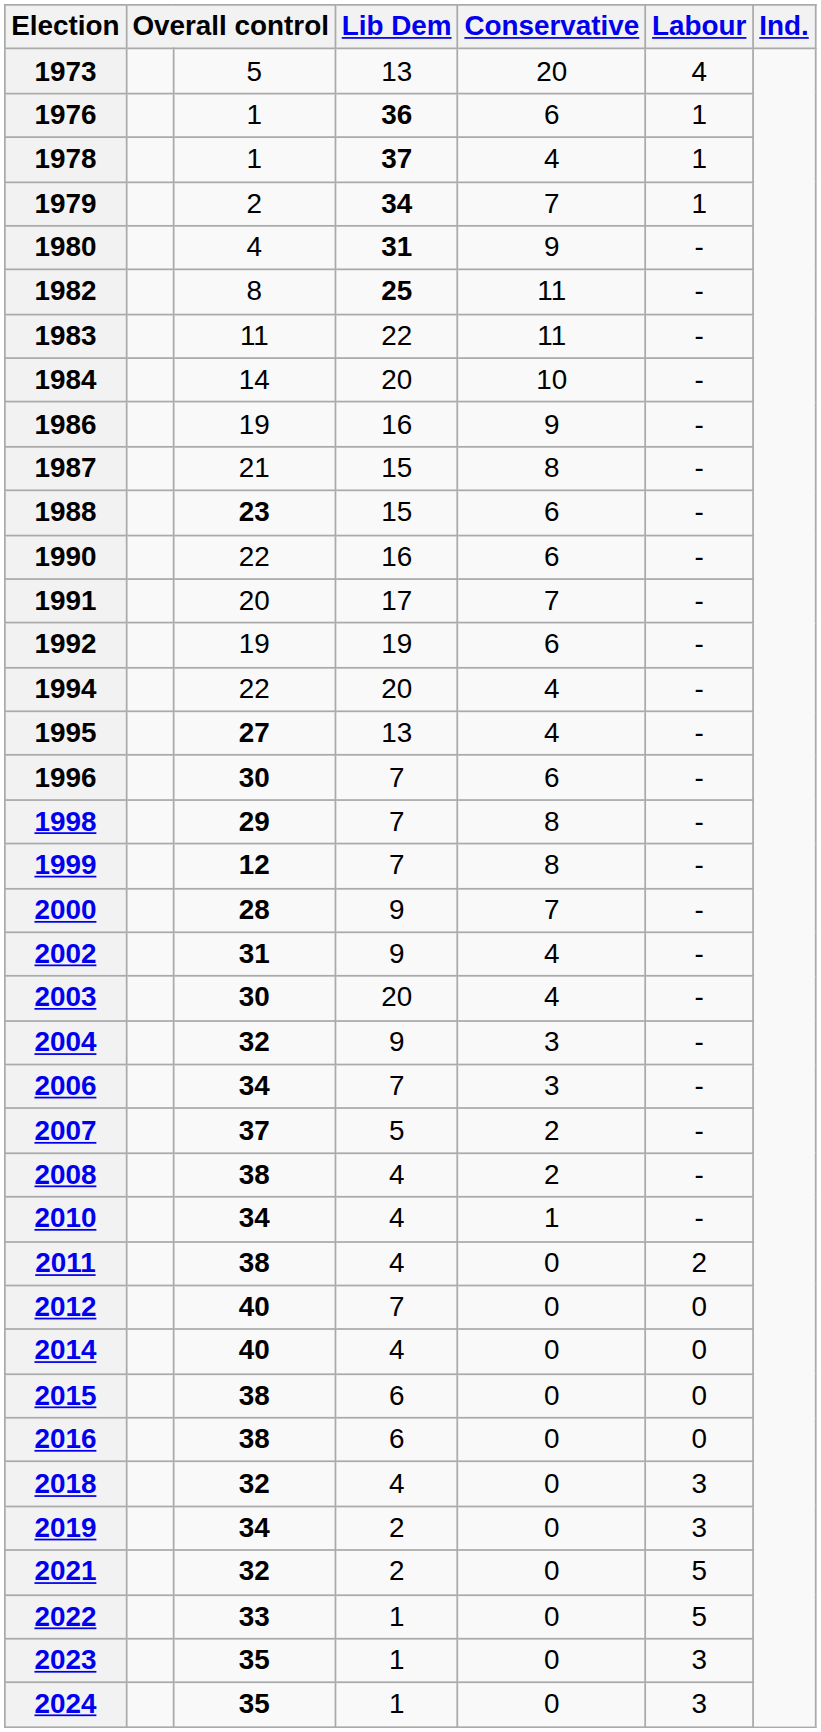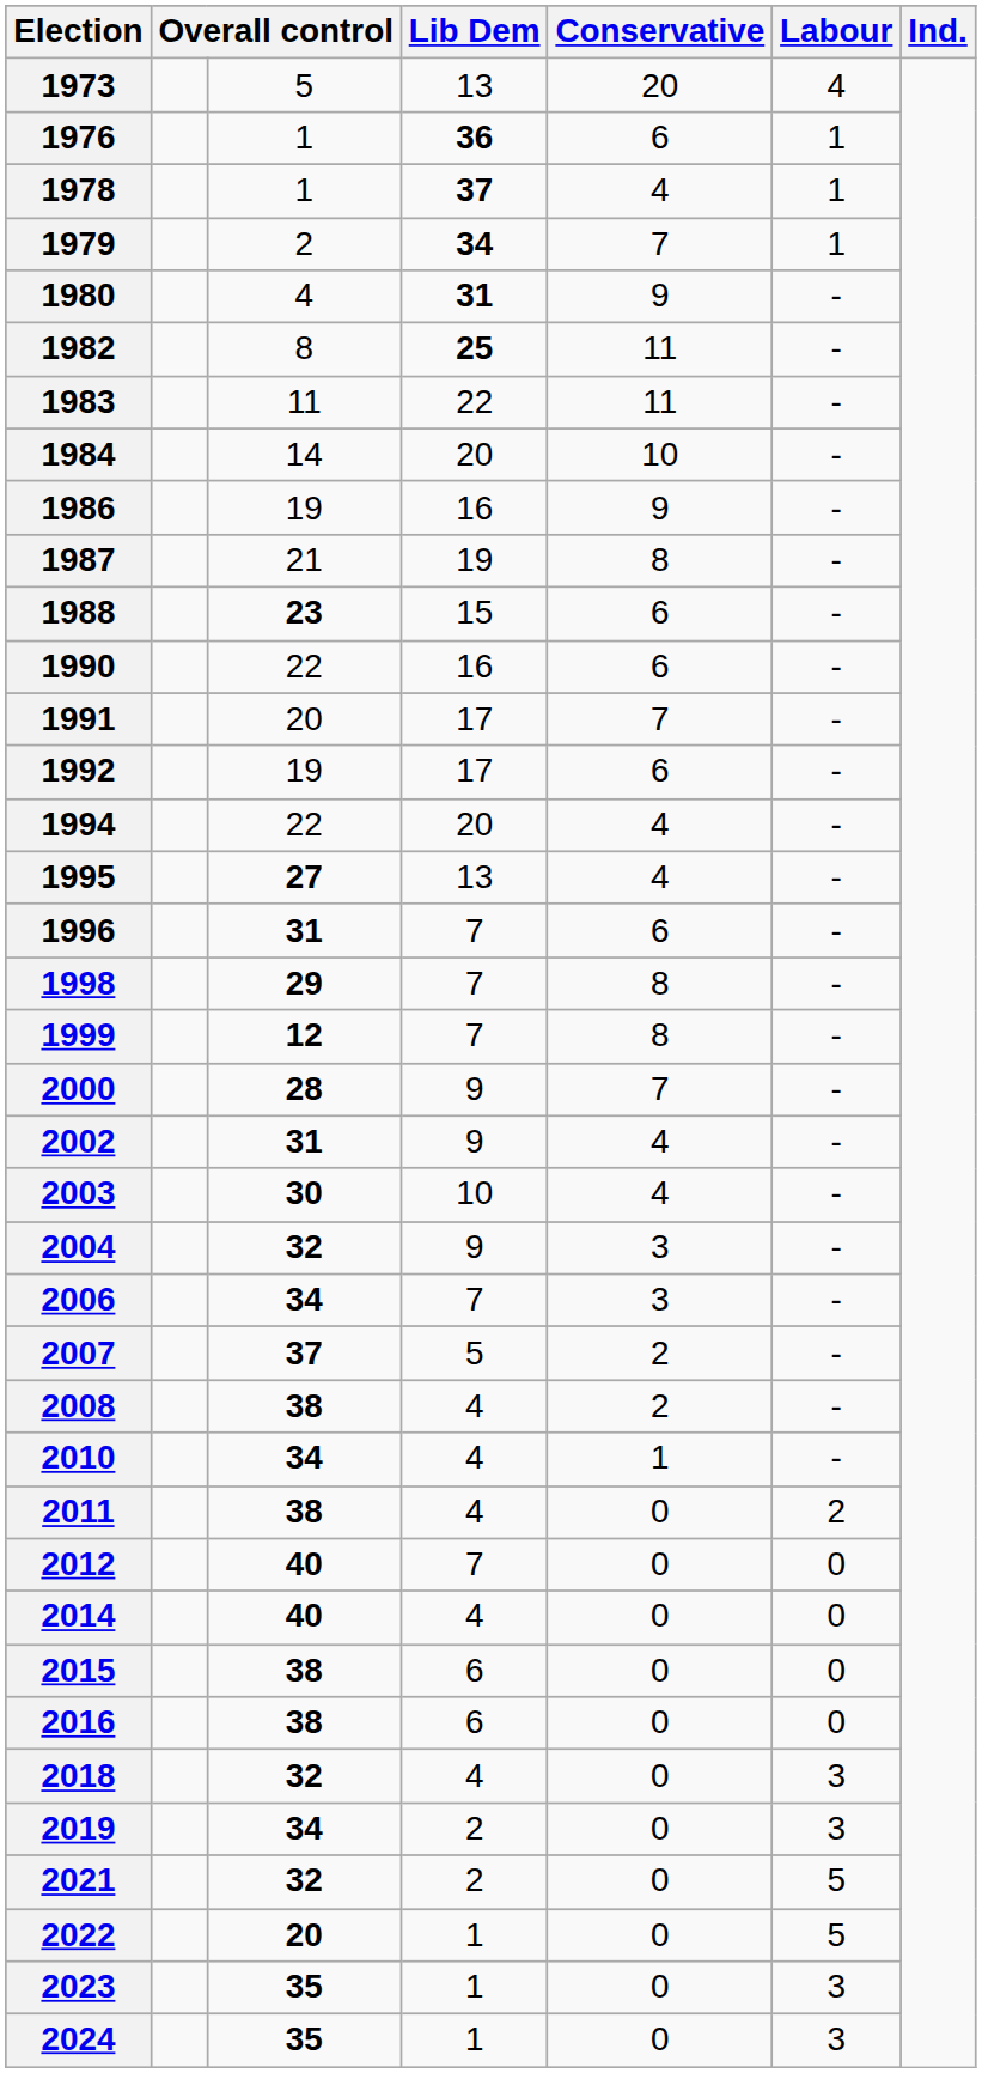1987 | Lib Dem: 15 -> 19
1992 | Lib Dem: 19 -> 17
1996 | column 3: 30 -> 31
2003 | Lib Dem: 20 -> 10
2022 | column 3: 33 -> 20
